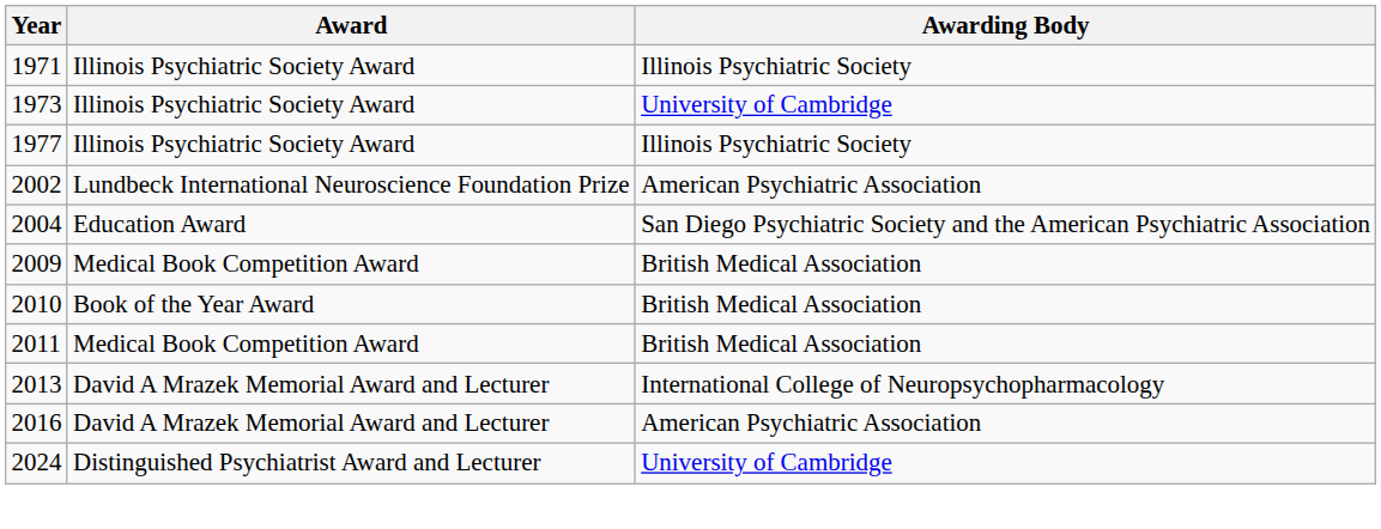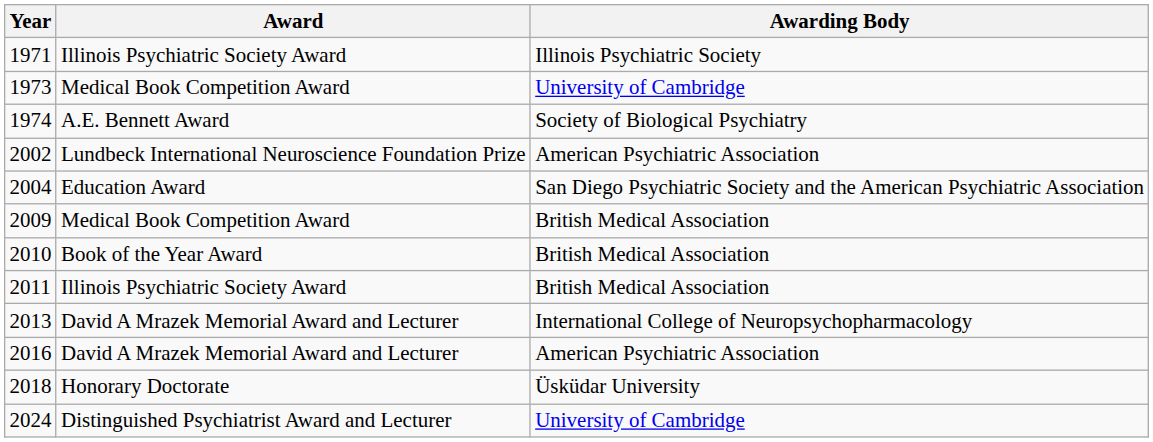1973 | Award: Illinois Psychiatric Society Award -> Medical Book Competition Award
+ row: 1974 | A.E. Bennett Award | Society of Biological Psychiatry
- row: 1977 | Illinois Psychiatric Society Award | Illinois Psychiatric Society
2011 | Award: Medical Book Competition Award -> Illinois Psychiatric Society Award
+ row: 2018 | Honorary Doctorate | Üsküdar University
